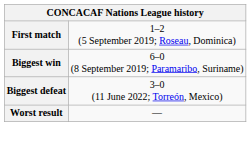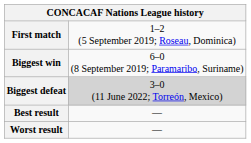Biggest defeat | column 2: no background -> lightgrey background
+ row: Best result | —
